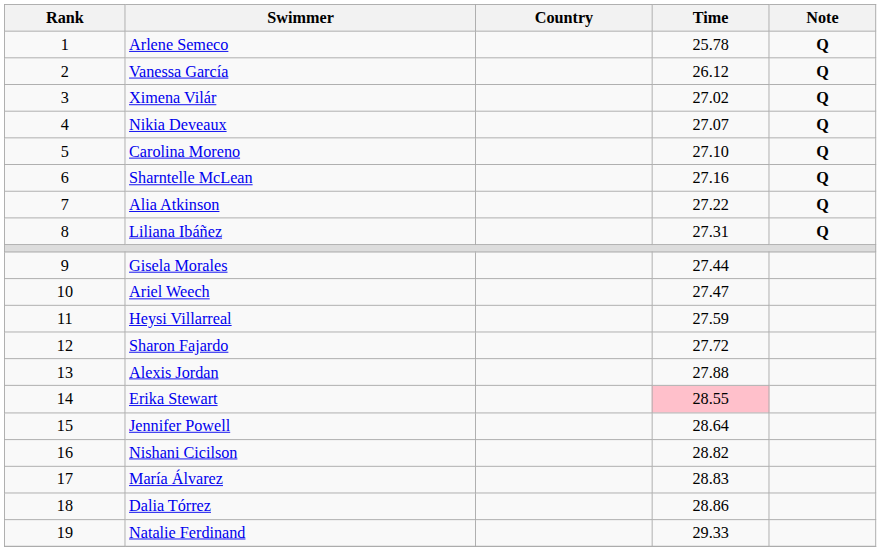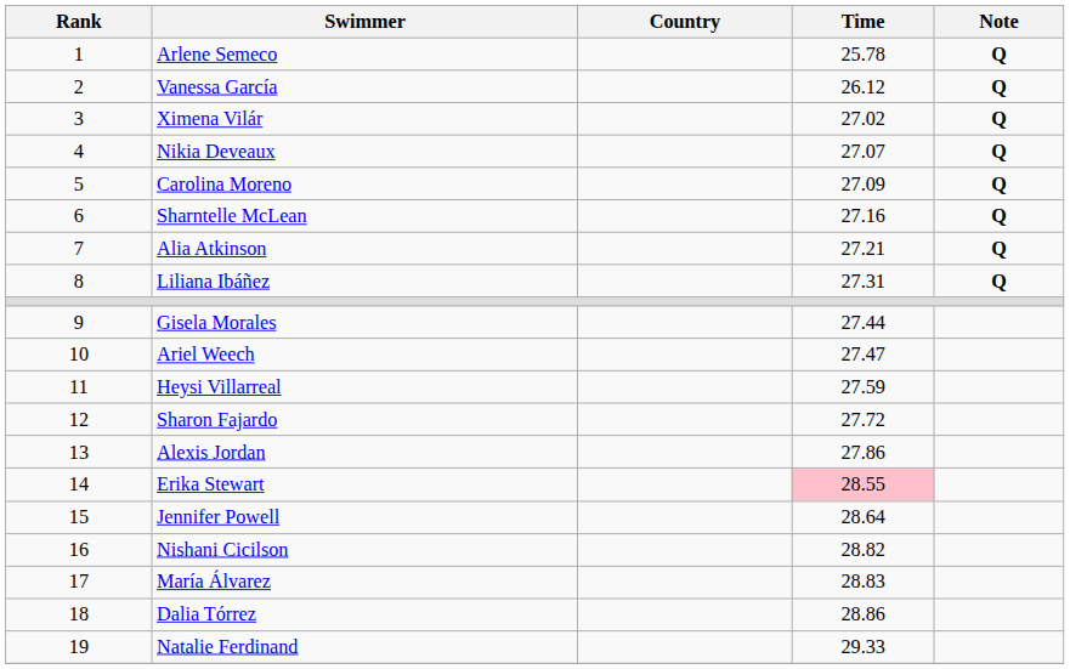Carolina Moreno | Time: 27.10 -> 27.09
Alia Atkinson | Time: 27.22 -> 27.21
Alexis Jordan | Time: 27.88 -> 27.86
